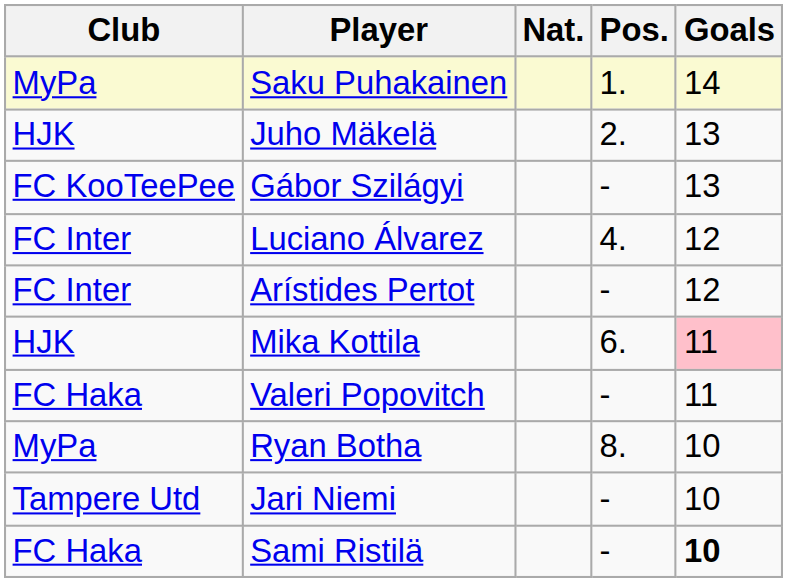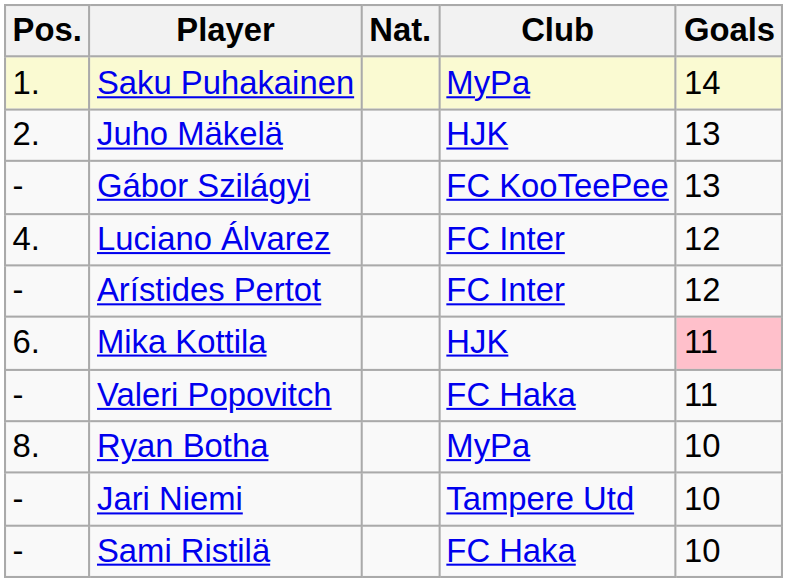columns swapped: Pos. <-> Club
Sami Ristilä | Goals: bold -> normal
